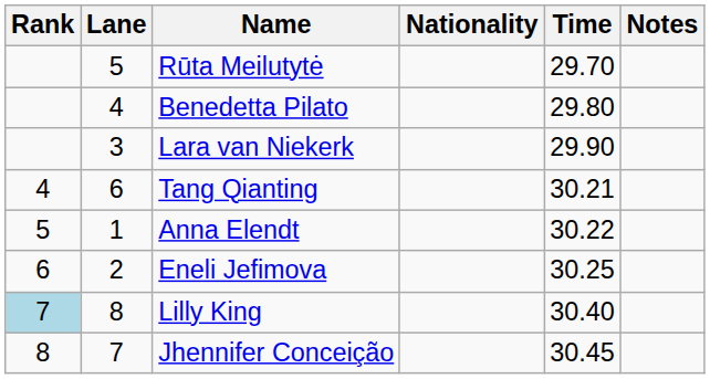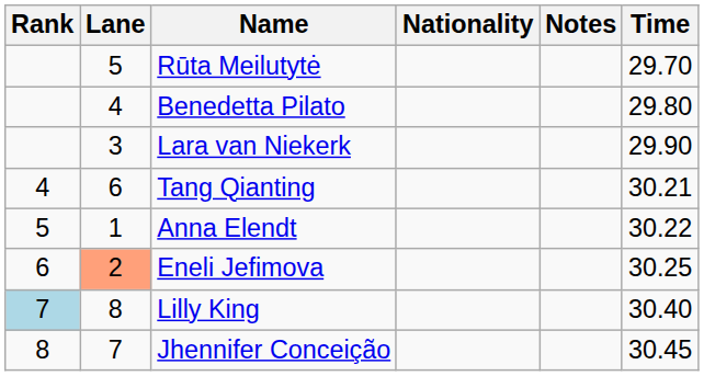columns swapped: Time <-> Notes
Eneli Jefimova | Lane: no background -> lightsalmon background
